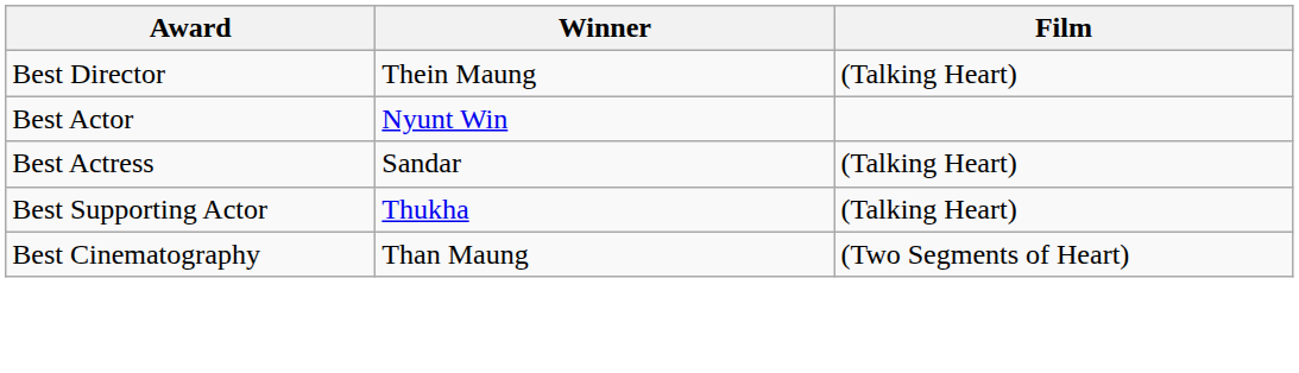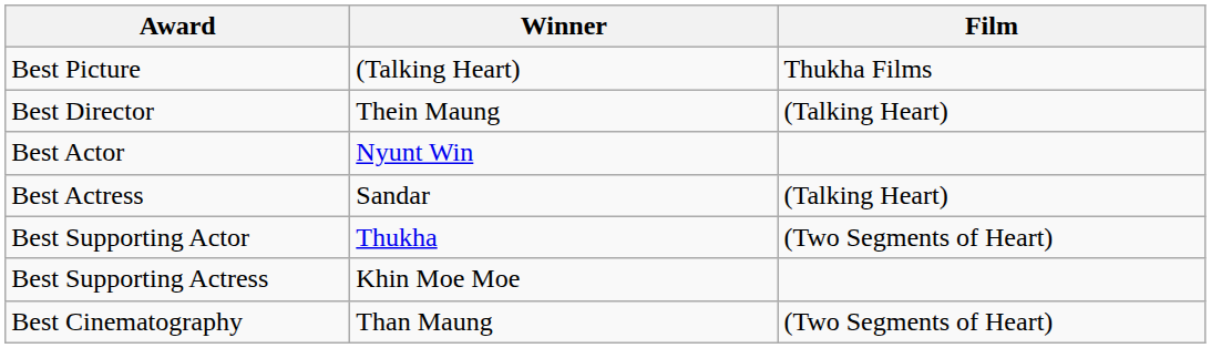+ row: Best Picture | (Talking Heart) | Thukha Films
Best Supporting Actor | Film: (Talking Heart) -> (Two Segments of Heart)
+ row: Best Supporting Actress | Khin Moe Moe
